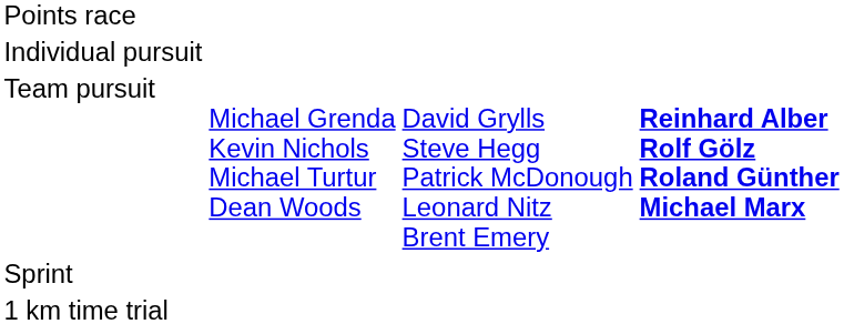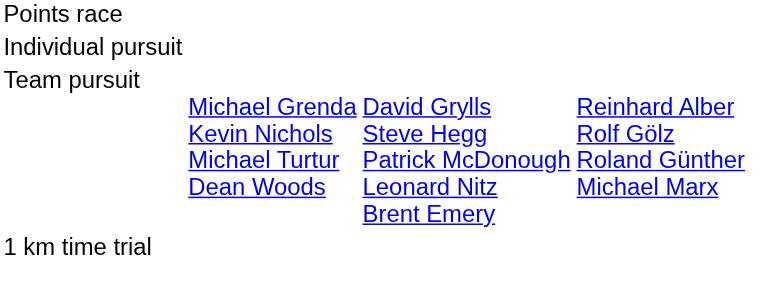Team pursuit | column 4: bold -> normal
- row: Sprint
